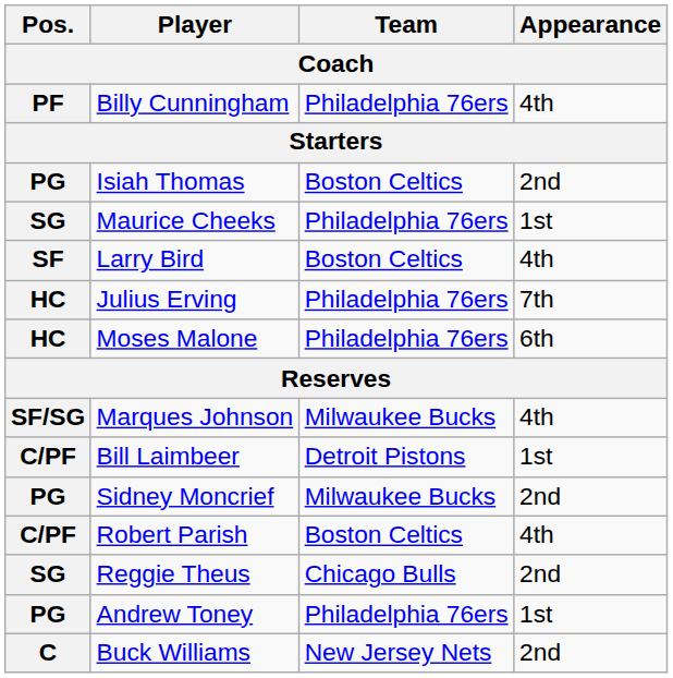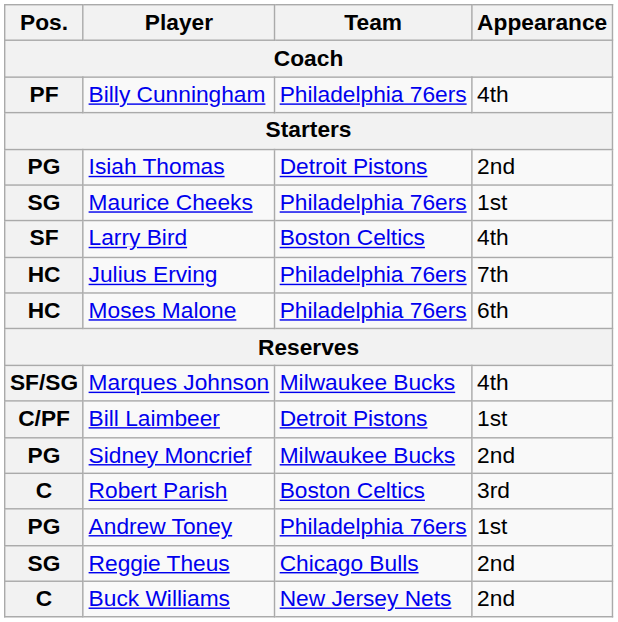Isiah Thomas | Team: Boston Celtics -> Detroit Pistons
Robert Parish | Pos.: C/PF -> C
Robert Parish | Appearance: 4th -> 3rd
rows swapped: Reggie Theus <-> Andrew Toney
